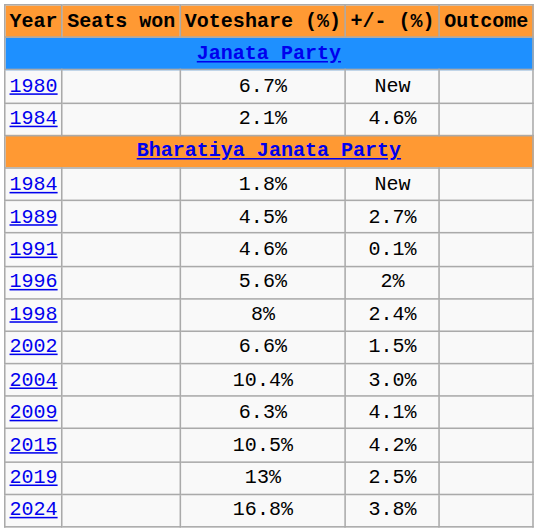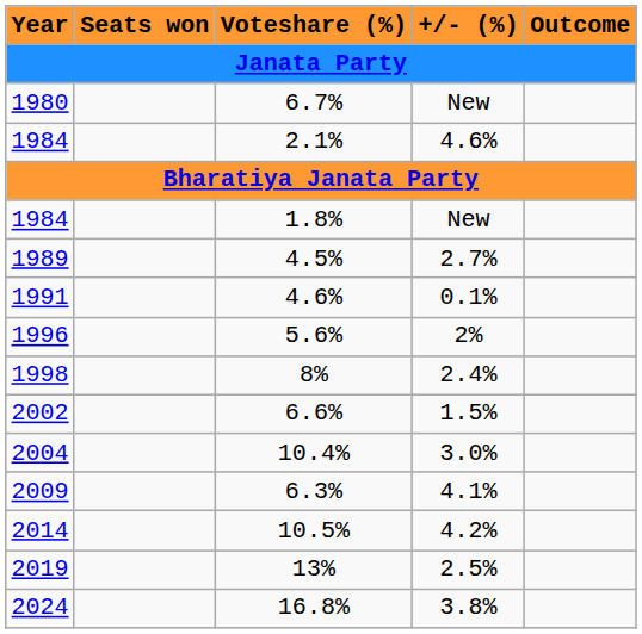10.5% | Year: 2015 -> 2014
